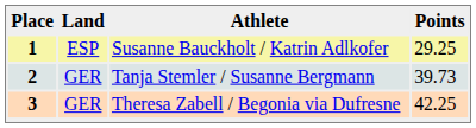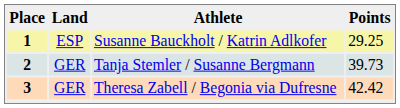3 | Points: 42.25 -> 42.42
